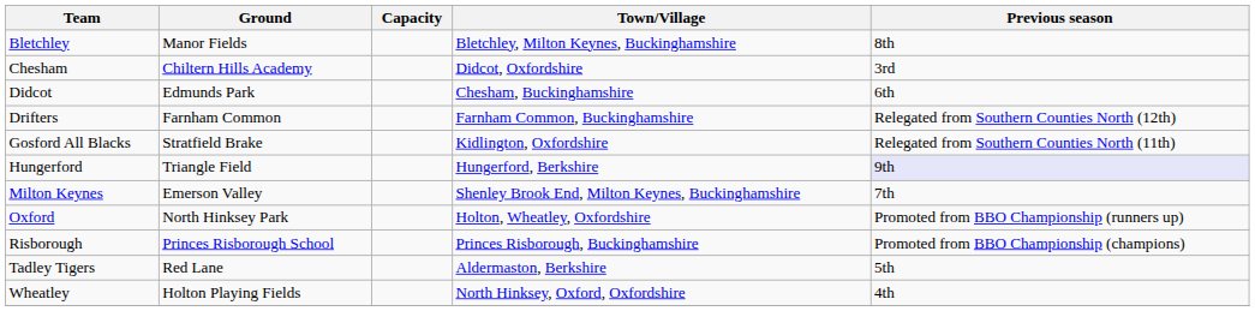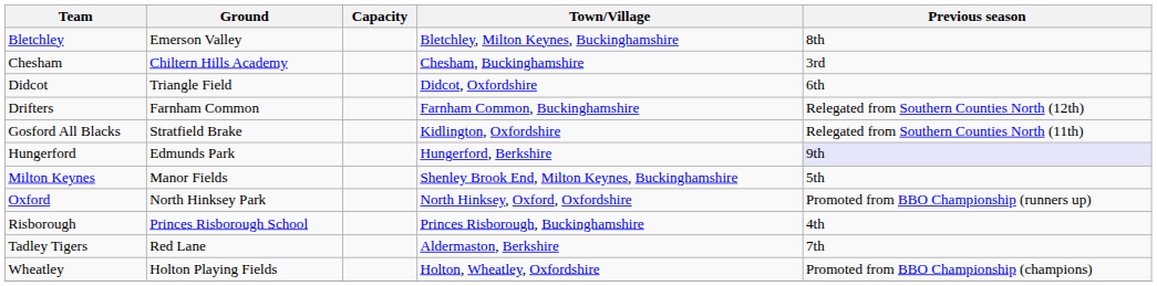Bletchley | Ground: Manor Fields -> Emerson Valley
Chesham | Town/Village: Didcot, Oxfordshire -> Chesham, Buckinghamshire
Didcot | Ground: Edmunds Park -> Triangle Field
Didcot | Town/Village: Chesham, Buckinghamshire -> Didcot, Oxfordshire
Hungerford | Ground: Triangle Field -> Edmunds Park
Milton Keynes | Ground: Emerson Valley -> Manor Fields
Milton Keynes | Previous season: 7th -> 5th
Oxford | Town/Village: Holton, Wheatley, Oxfordshire -> North Hinksey, Oxford, Oxfordshire
Risborough | Previous season: Promoted from BBO Championship (champions) -> 4th
Tadley Tigers | Previous season: 5th -> 7th
Wheatley | Town/Village: North Hinksey, Oxford, Oxfordshire -> Holton, Wheatley, Oxfordshire
Wheatley | Previous season: 4th -> Promoted from BBO Championship (champions)
